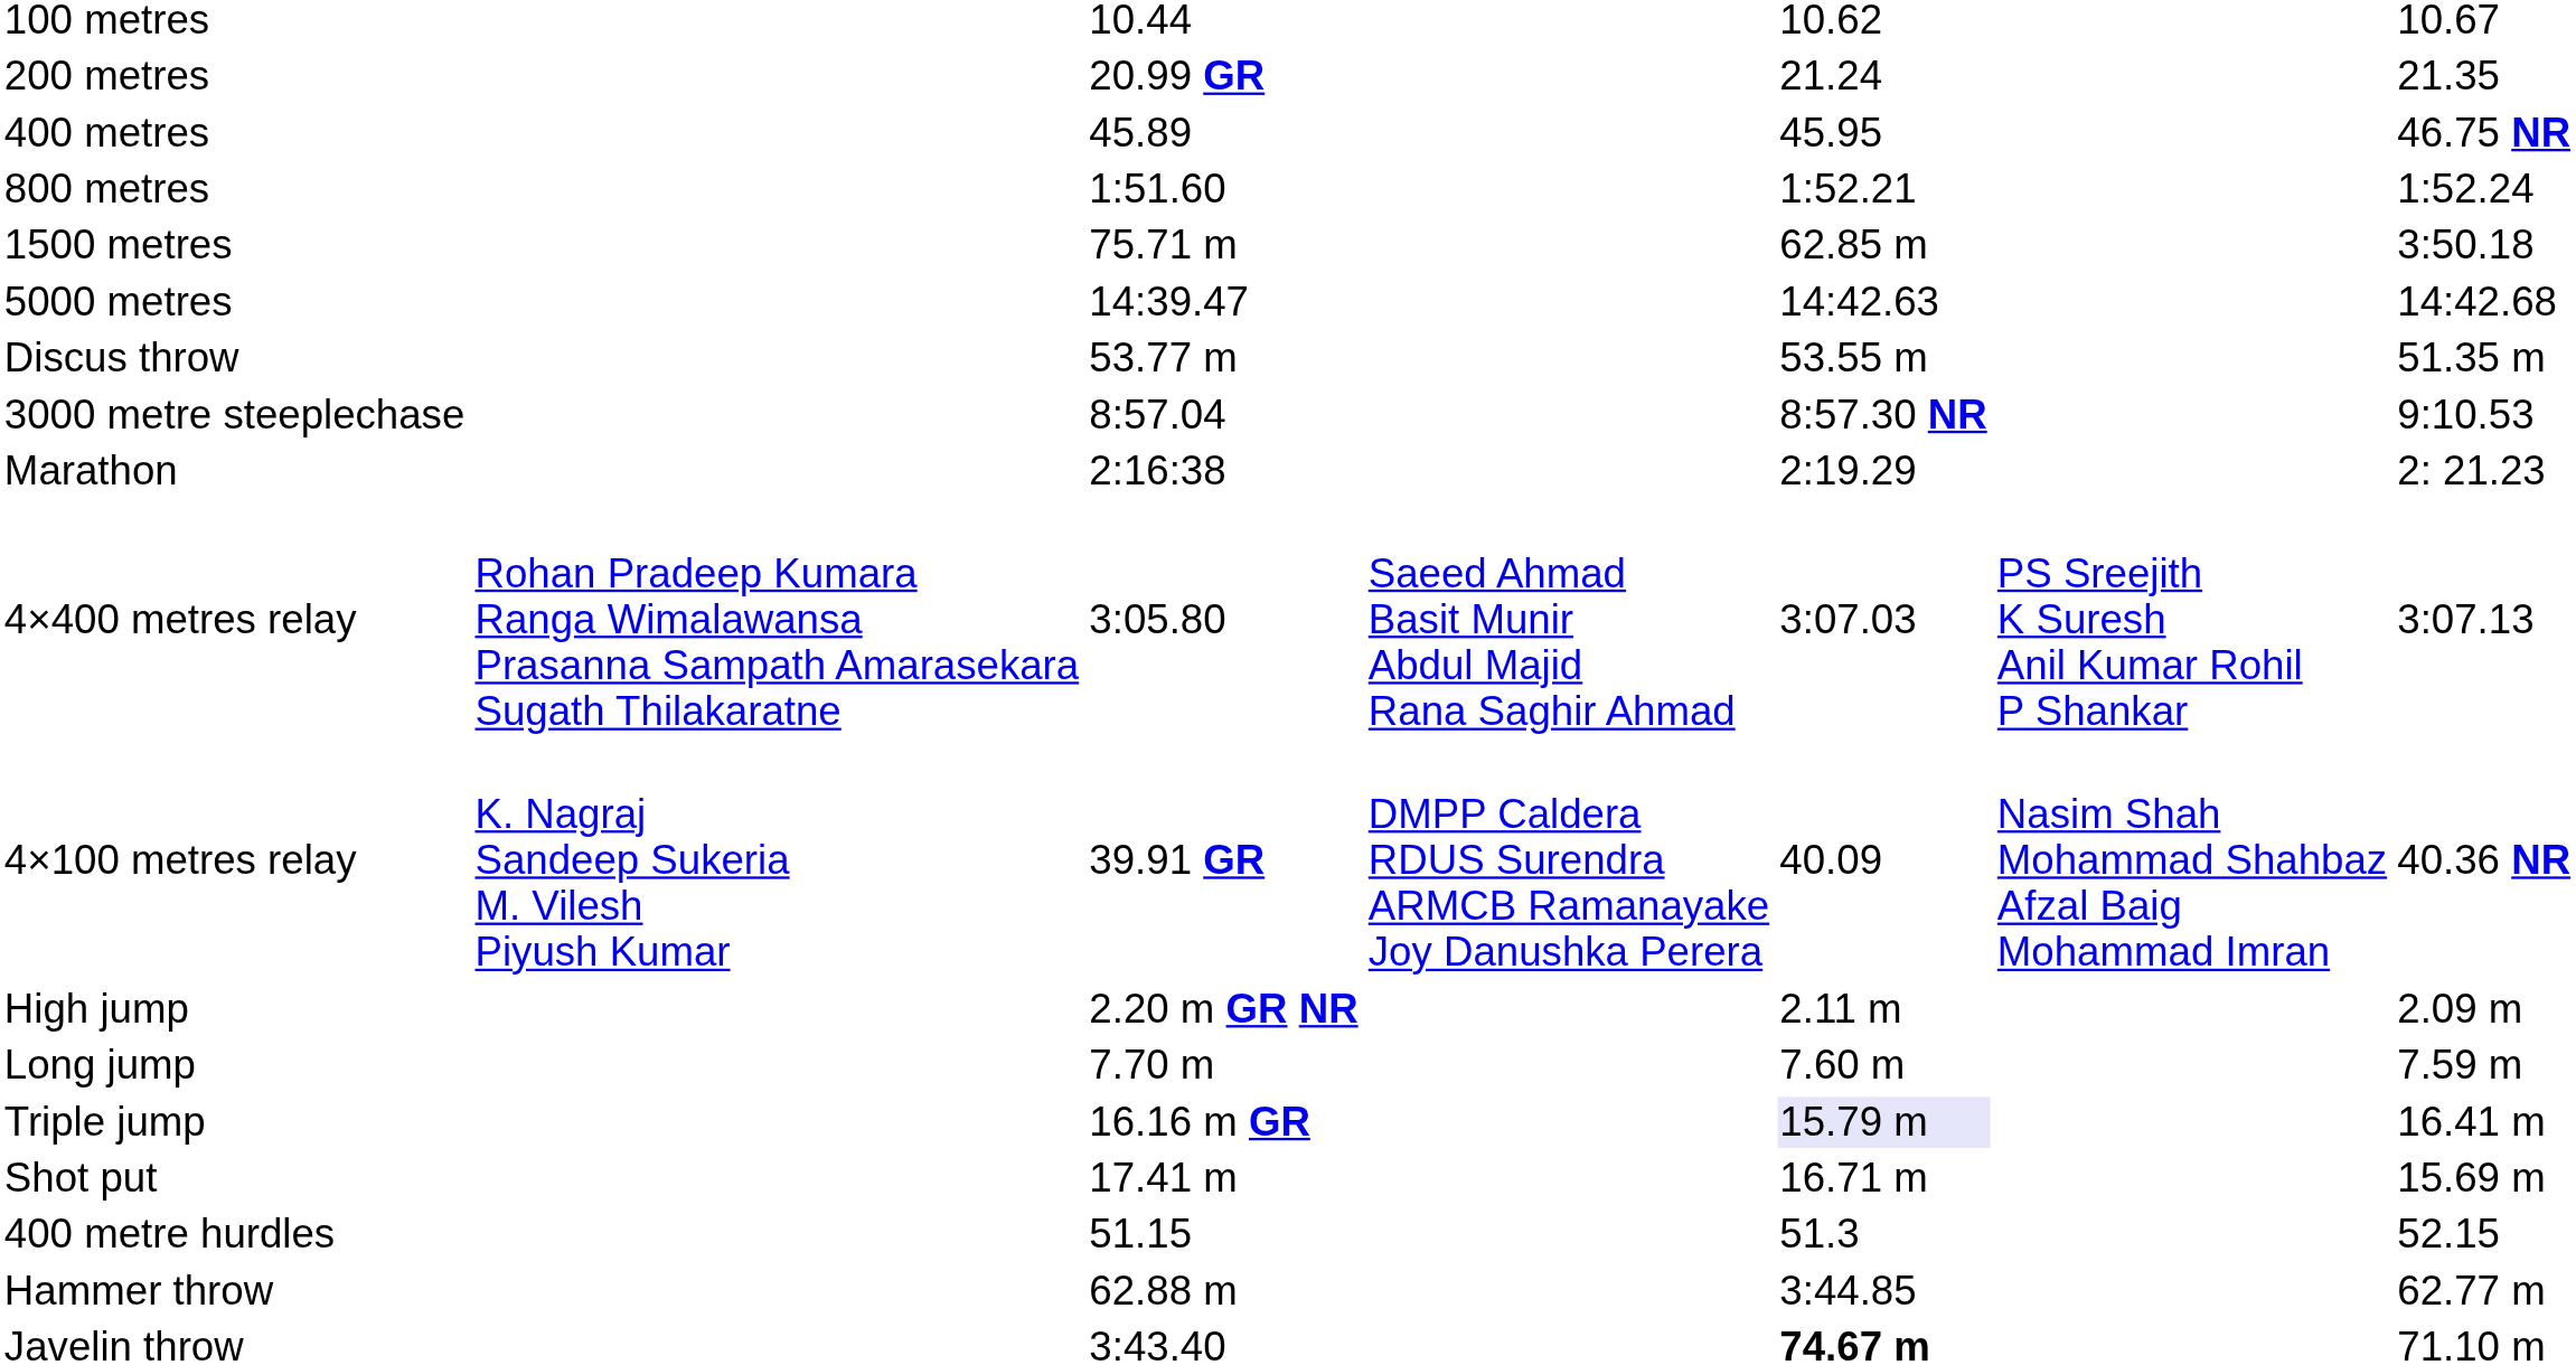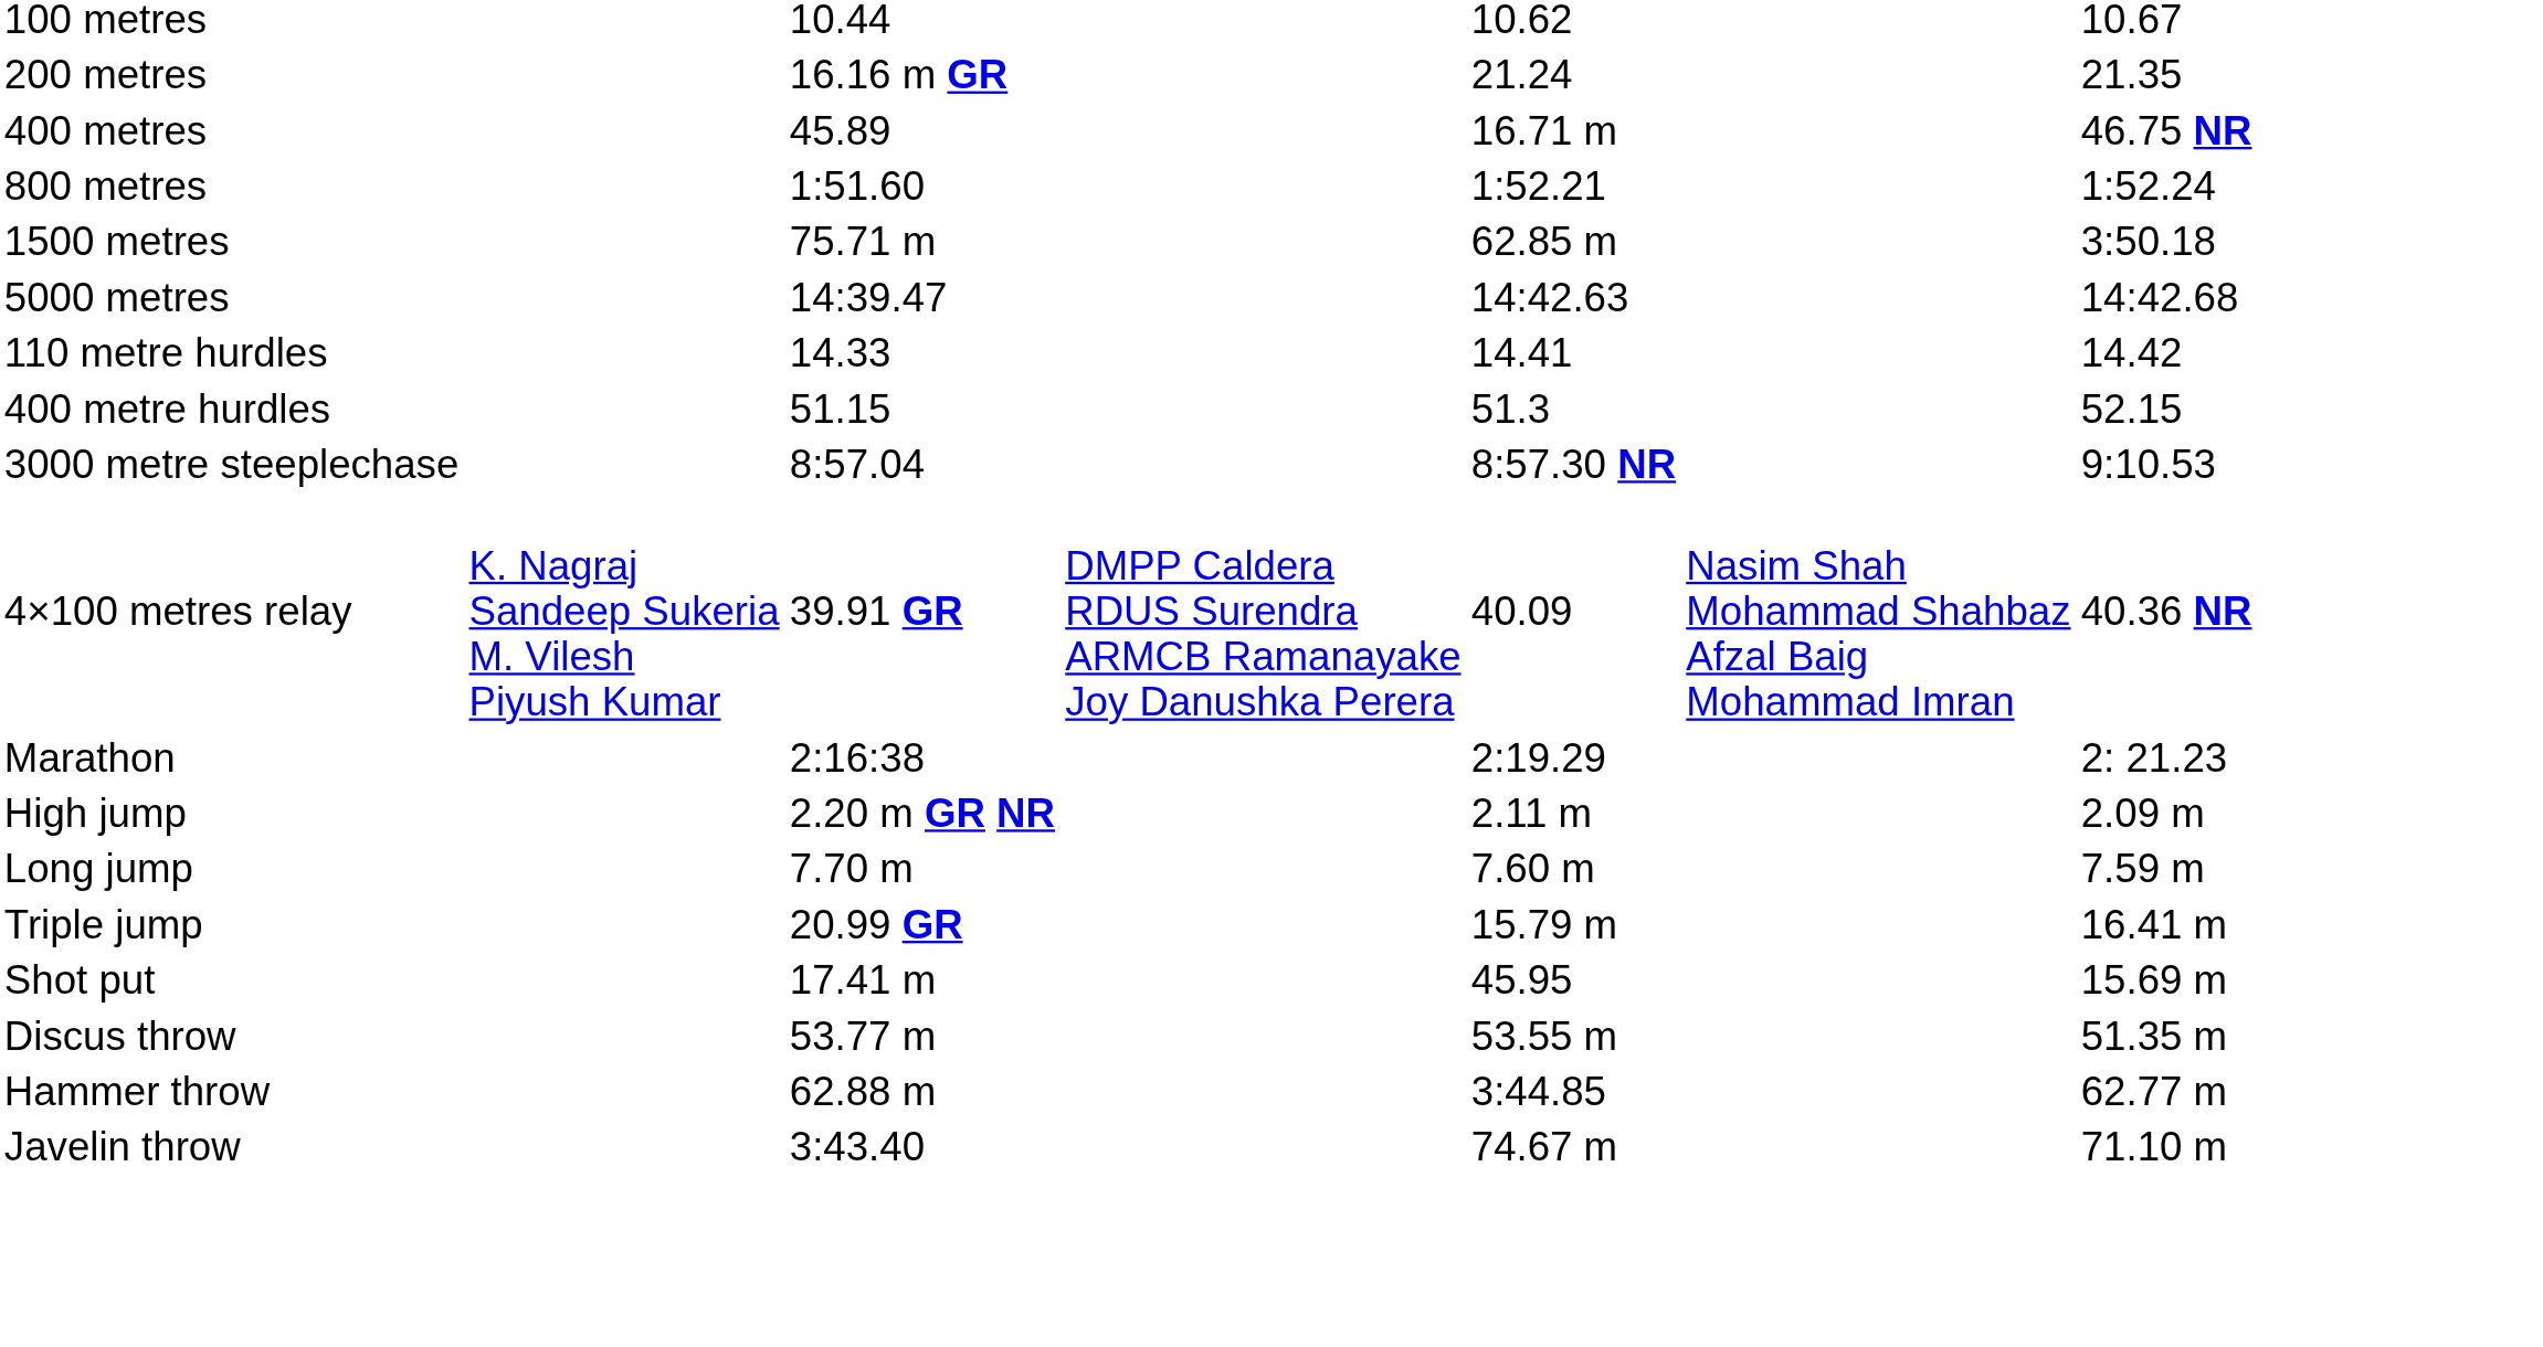200 metres | column 3: 20.99 GR -> 16.16 m GR
400 metres | column 5: 45.95 -> 16.71 m
+ row: 110 metre hurdles | 14.33 | 14.41 | 14.42
rows swapped: 400 metre hurdles <-> Discus throw
rows swapped: 4×100 metres relay <-> Marathon
- row: 4×400 metres relay | Rohan Pradeep Kumara Ranga Wimalawansa Prasanna Sampath Amarasekara Sugath Thilakaratne | 3:05.80 | Saeed Ahmad Basit Munir Abdul Majid Rana Saghir Ahmad | 3:07.03 | PS Sreejith K Suresh Anil Kumar Rohil P Shankar | 3:07.13
Triple jump | column 3: 16.16 m GR -> 20.99 GR
Triple jump | column 5: lavender background -> no background
Shot put | column 5: 16.71 m -> 45.95
Javelin throw | column 5: bold -> normal
